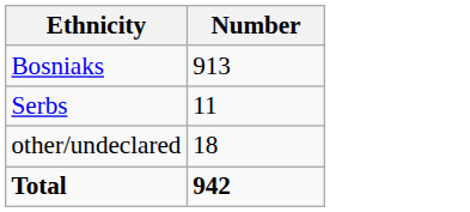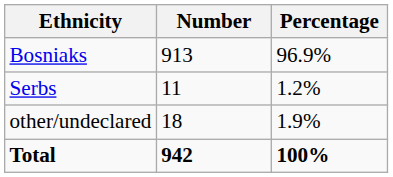+ column: Percentage | 96.9% | 1.2% | 1.9% | 100%
